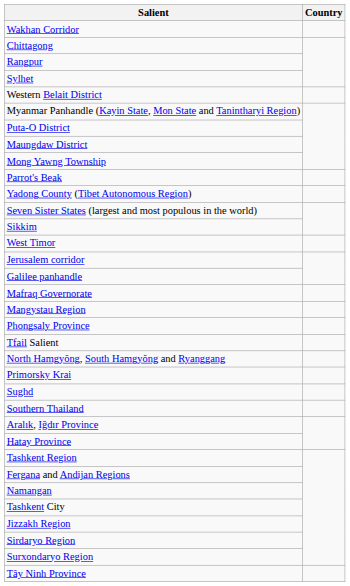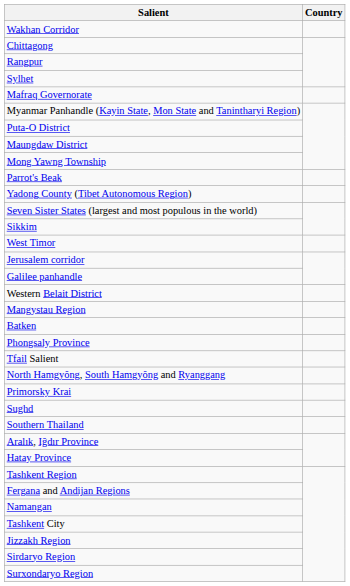rows swapped: Western Belait District <-> Mafraq Governorate
+ row: Batken
- row: Tây Ninh Province
